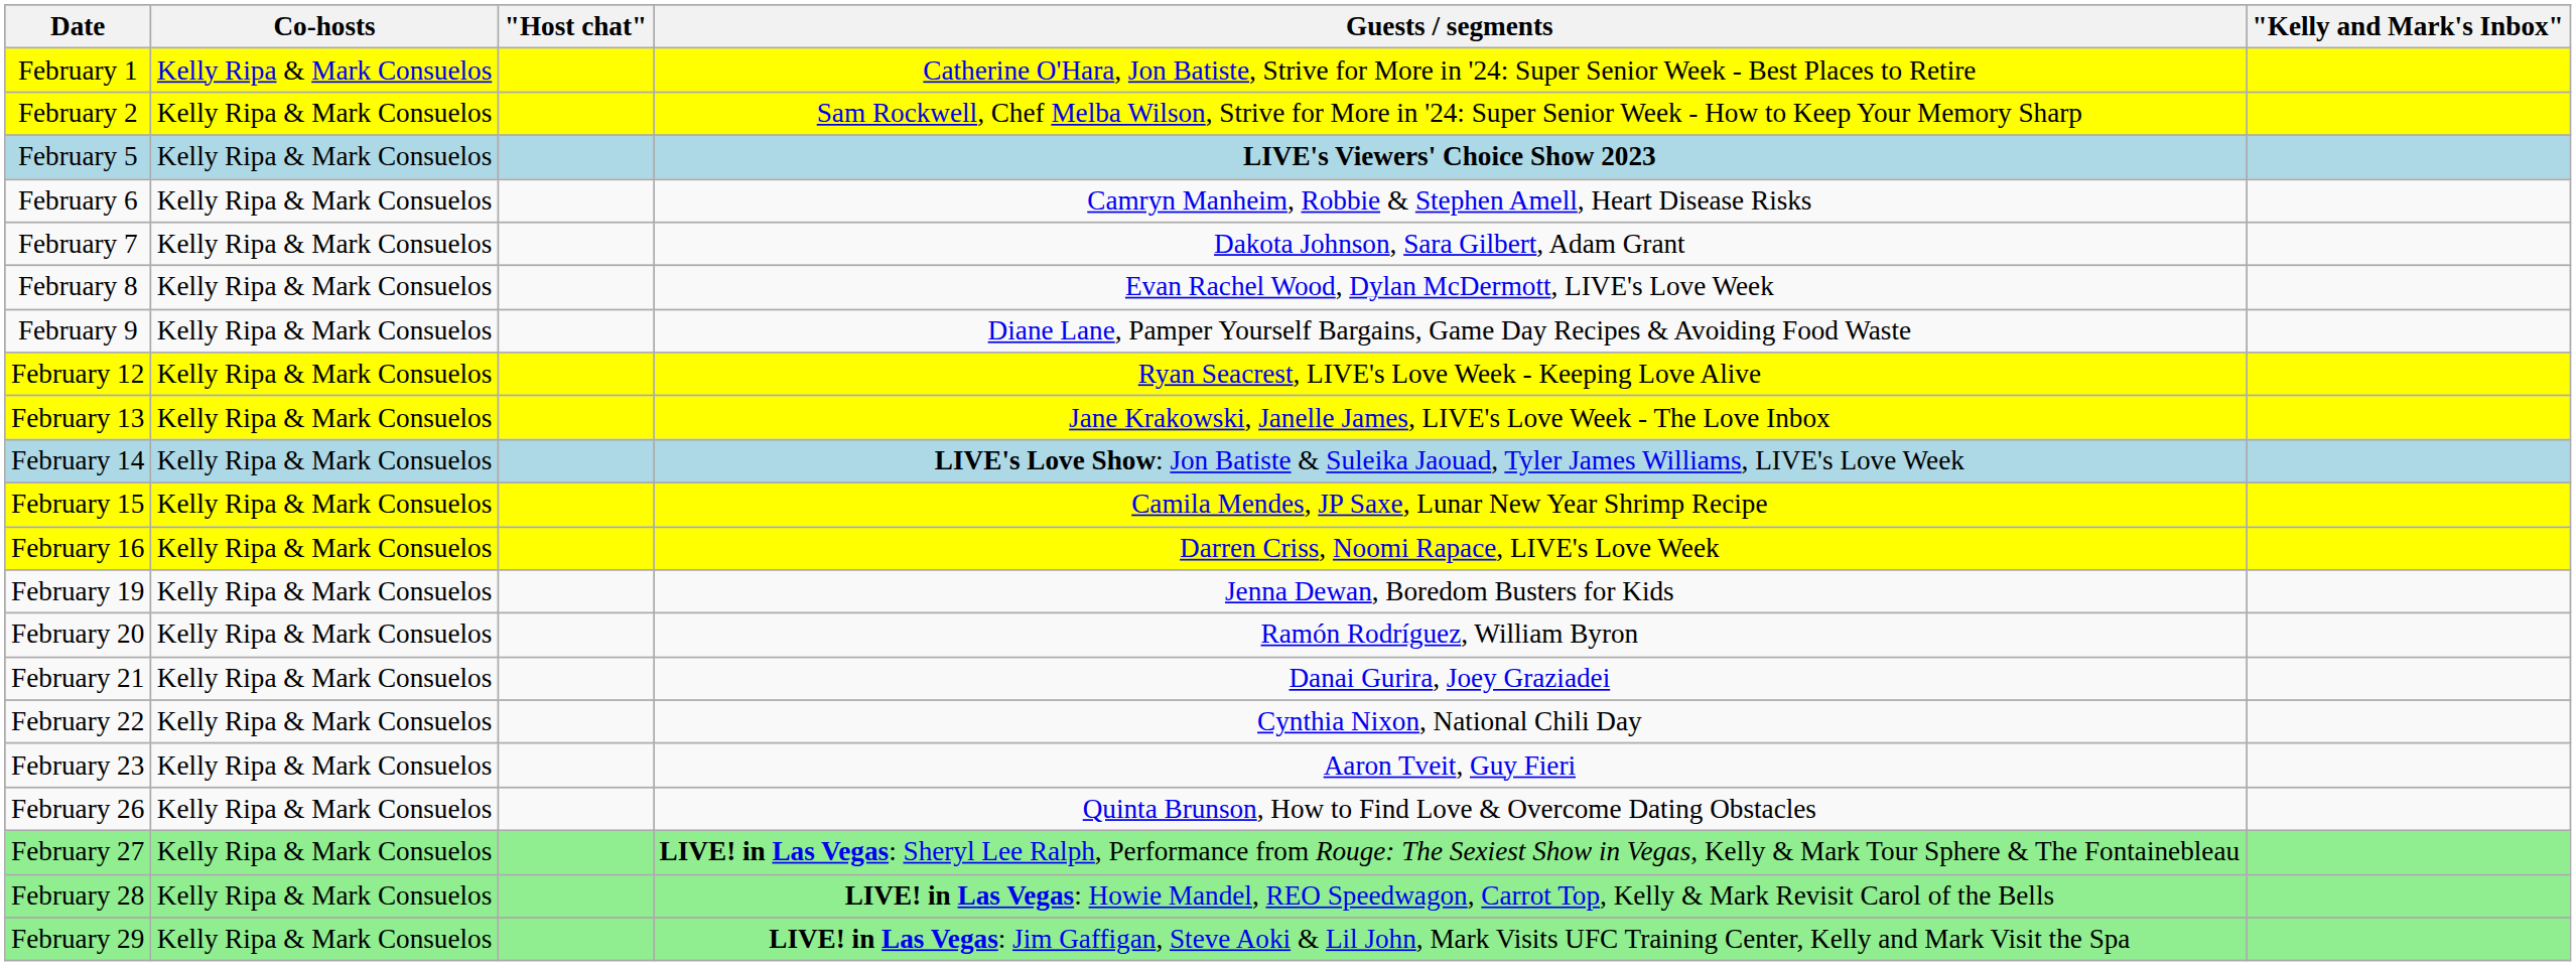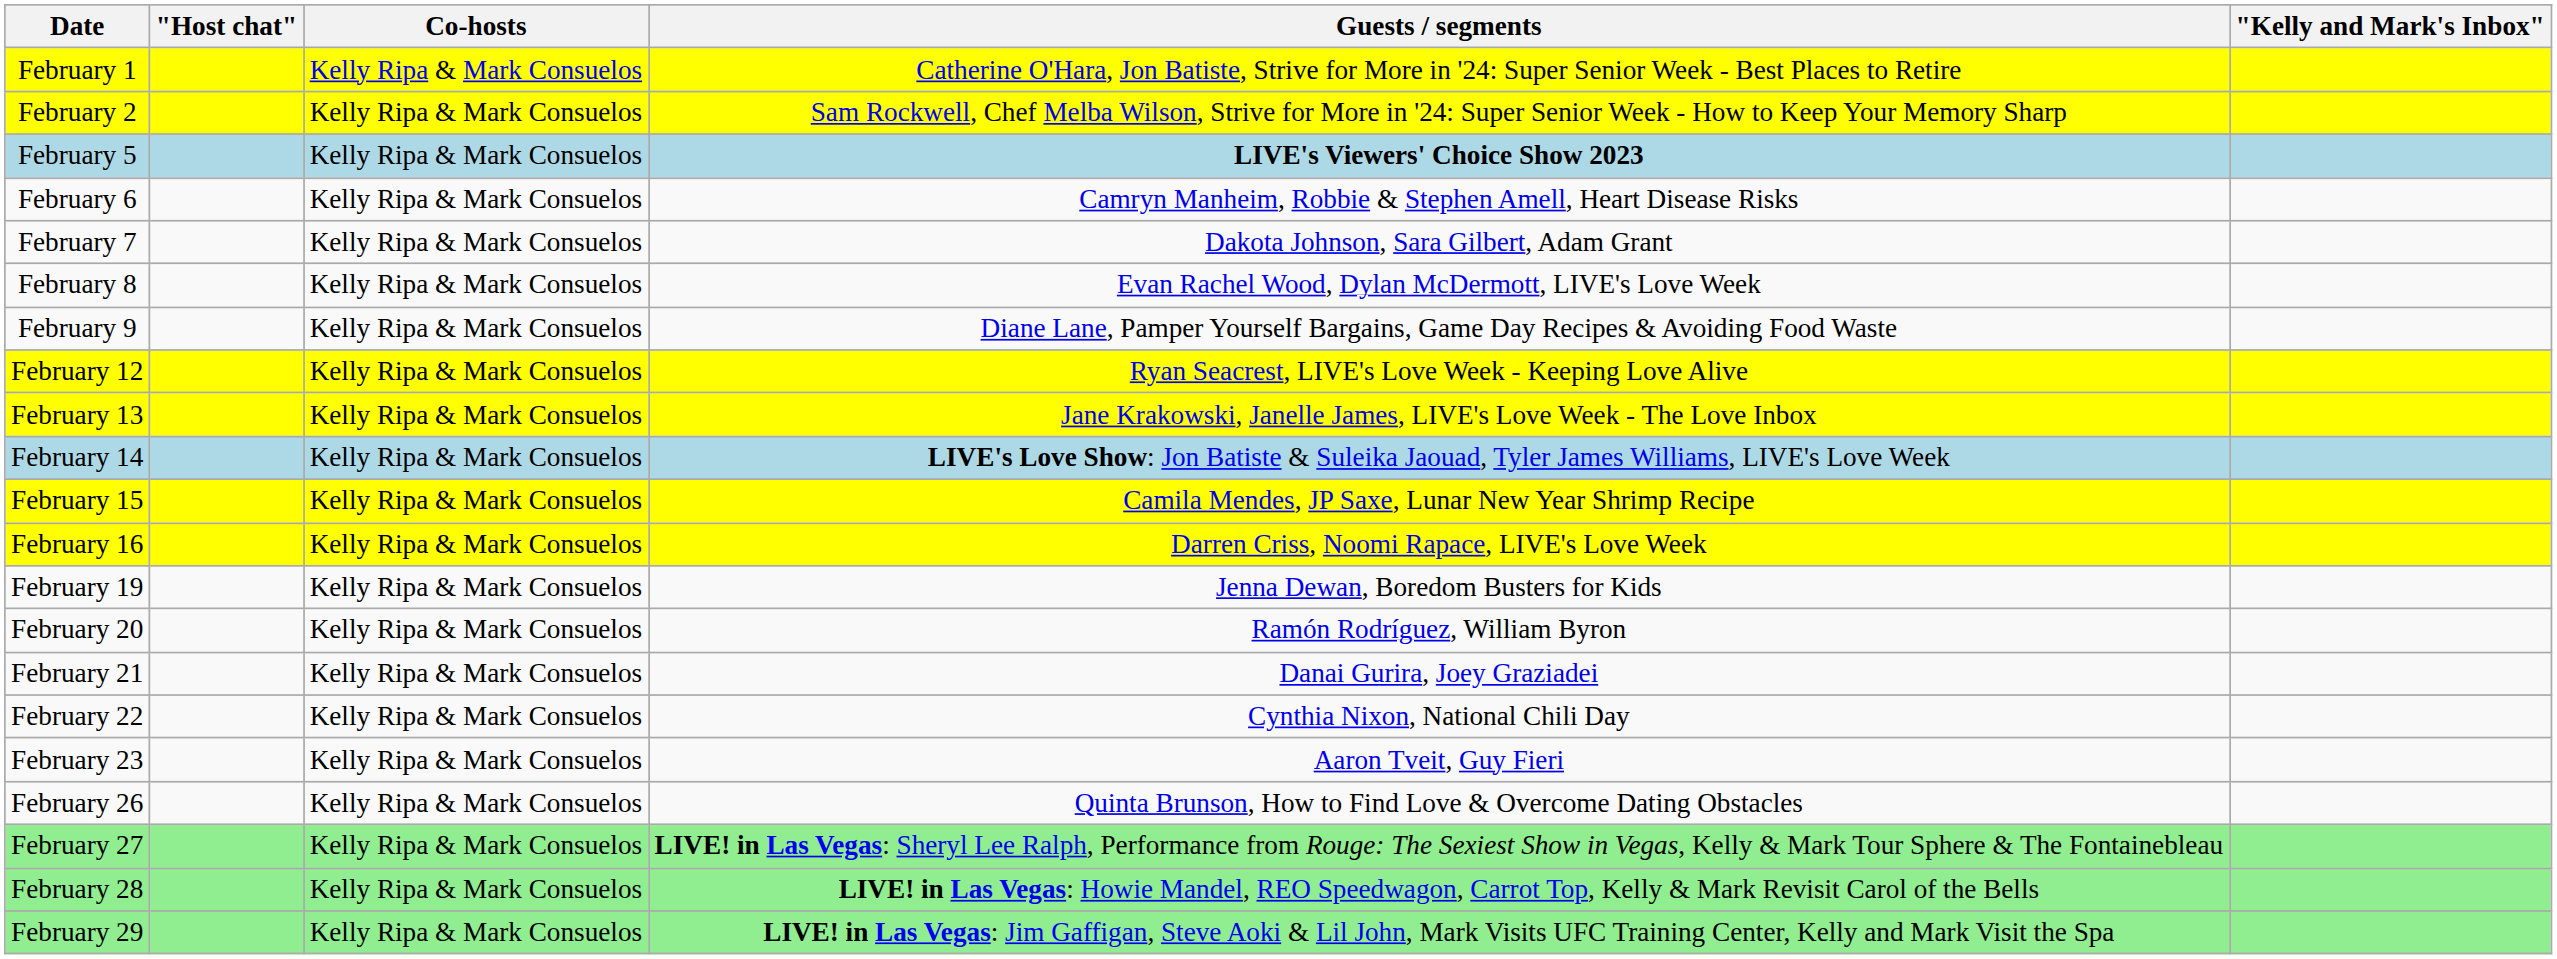columns swapped: Co-hosts <-> "Host chat"
